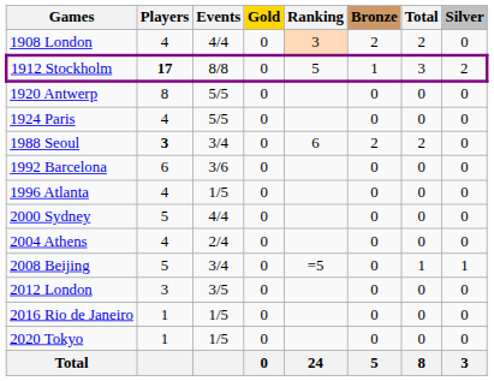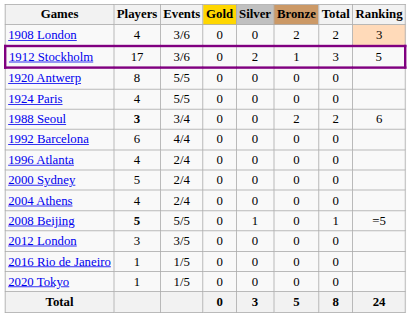columns swapped: Silver <-> Ranking
1908 London | Events: 4/4 -> 3/6
1912 Stockholm | Players: bold -> normal
1912 Stockholm | Events: 8/8 -> 3/6
1992 Barcelona | Events: 3/6 -> 4/4
1996 Atlanta | Events: 1/5 -> 2/4
2000 Sydney | Events: 4/4 -> 2/4
2008 Beijing | Players: normal -> bold
2008 Beijing | Events: 3/4 -> 5/5
